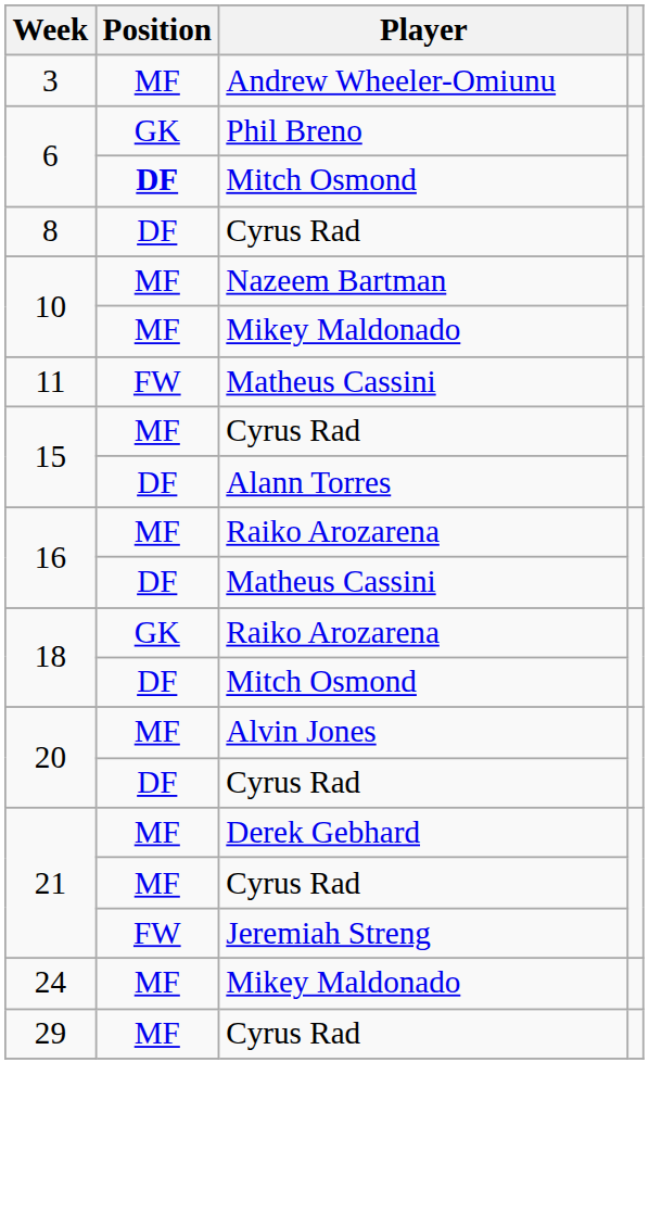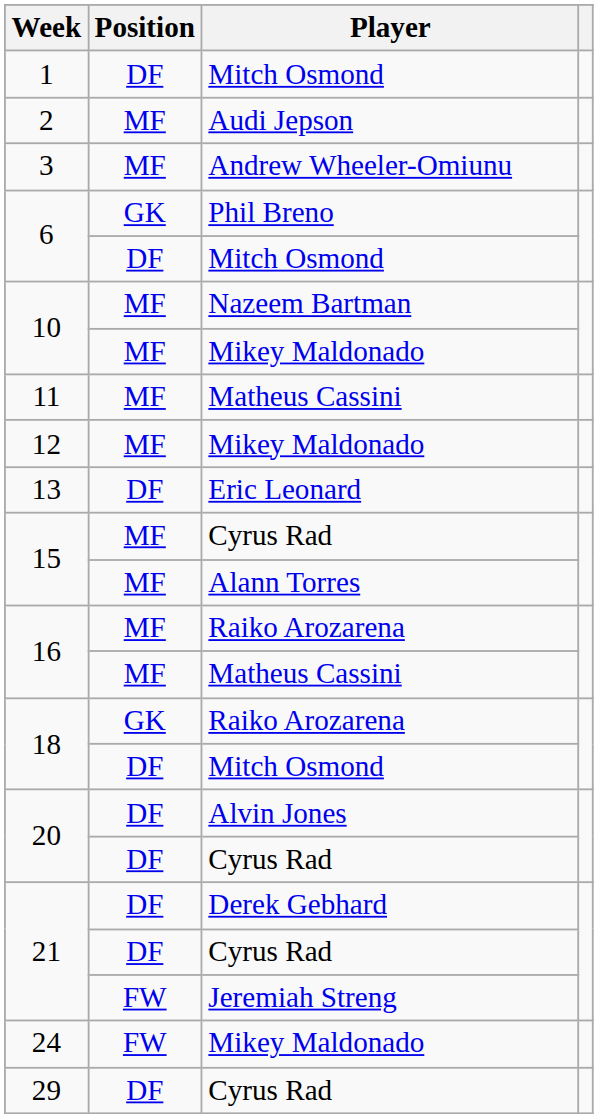+ row: 1 | DF | Mitch Osmond
+ row: 2 | MF | Audi Jepson
6 / Mitch Osmond | Position: bold -> normal
- row: 8 | DF | Cyrus Rad
11 | Position: FW -> MF
+ row: 12 | MF | Mikey Maldonado
+ row: 13 | DF | Eric Leonard
15 / Alann Torres | Position: DF -> MF
16 / Matheus Cassini | Position: DF -> MF
20 / Alvin Jones | Position: MF -> DF
21 / Derek Gebhard | Position: MF -> DF
21 / Cyrus Rad | Position: MF -> DF
24 | Position: MF -> FW
29 | Position: MF -> DF
